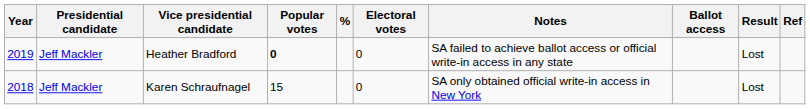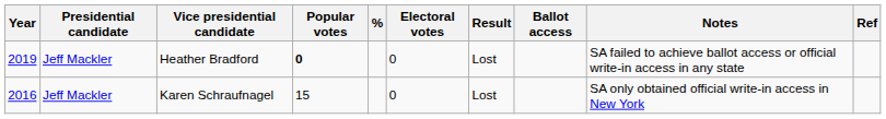columns swapped: Result <-> Notes
Karen Schraufnagel | Year: 2018 -> 2016
